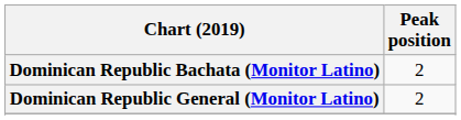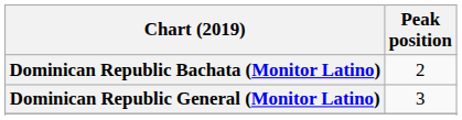Dominican Republic General (Monitor Latino) | Peak position: 2 -> 3
